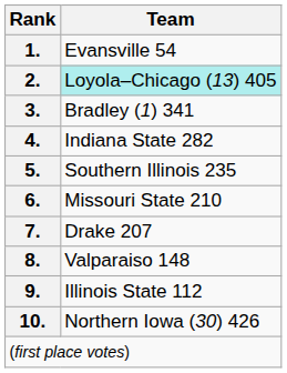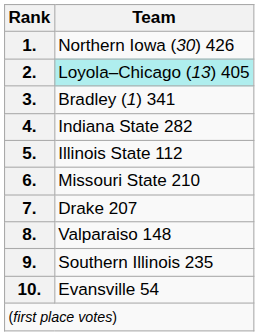1. | Team: Evansville 54 -> Northern Iowa (30) 426
5. | Team: Southern Illinois 235 -> Illinois State 112
9. | Team: Illinois State 112 -> Southern Illinois 235
10. | Team: Northern Iowa (30) 426 -> Evansville 54
